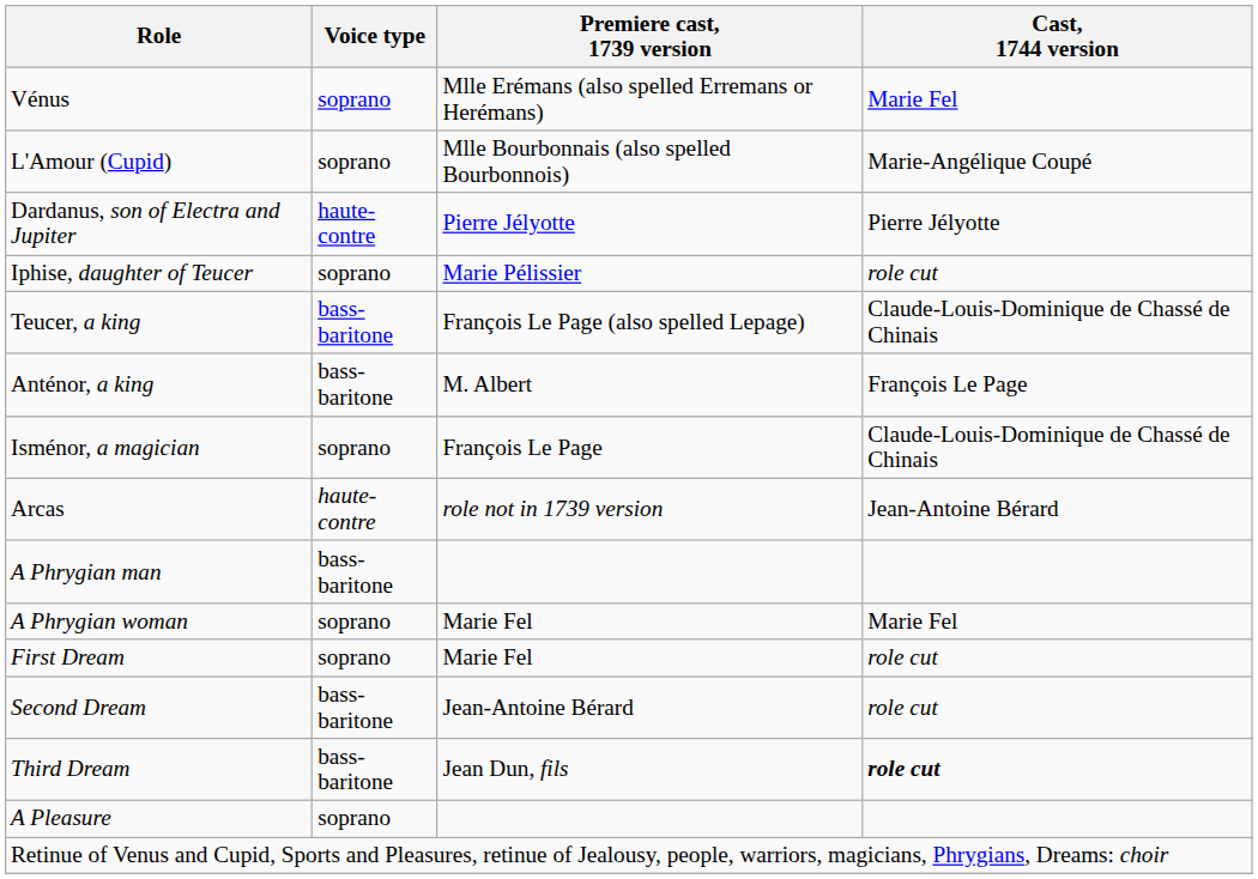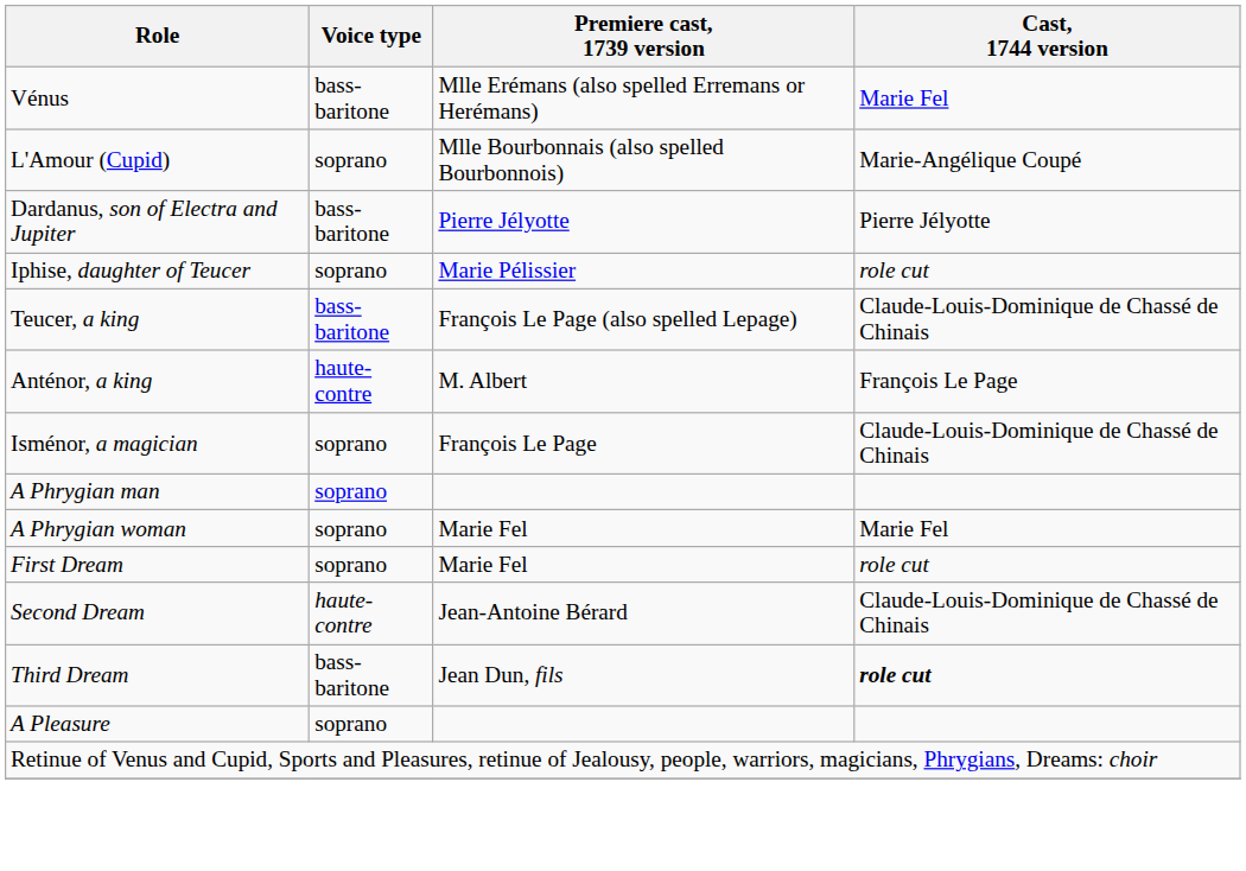Vénus | Voice type: soprano -> bass-baritone
Dardanus, son of Electra and Jupiter | Voice type: haute-contre -> bass-baritone
Anténor, a king | Voice type: bass-baritone -> haute-contre
- row: Arcas | haute-contre | role not in 1739 version | Jean-Antoine Bérard
A Phrygian man | Voice type: bass-baritone -> soprano
Second Dream | Voice type: bass-baritone -> haute-contre
Second Dream | Cast, 1744 version: role cut -> Claude-Louis-Dominique de Chassé de Chinais
